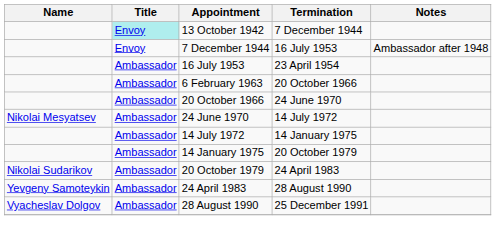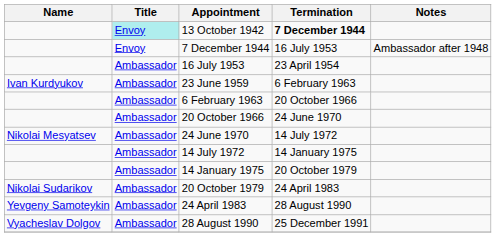13 October 1942 | Termination: normal -> bold
+ row: Ivan Kurdyukov | Ambassador | 23 June 1959 | 6 February 1963
